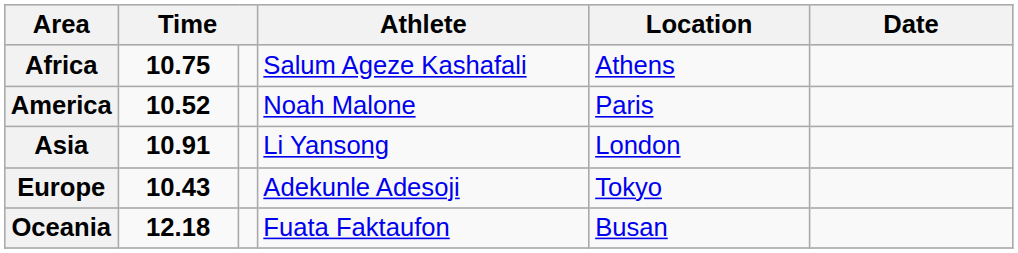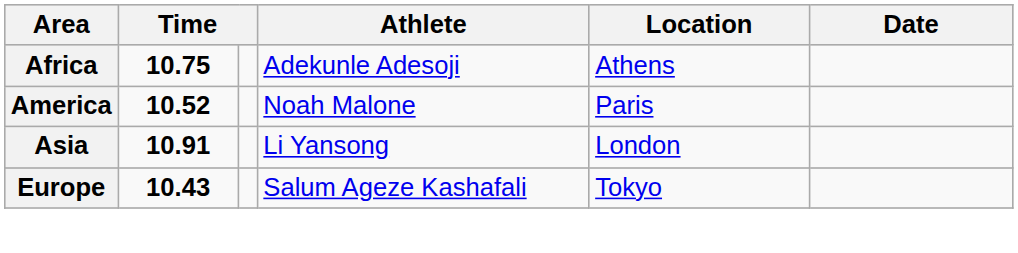Africa | Athlete: Salum Ageze Kashafali -> Adekunle Adesoji
Europe | Athlete: Adekunle Adesoji -> Salum Ageze Kashafali
- row: Oceania | 12.18 | Fuata Faktaufon | Busan
